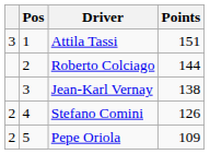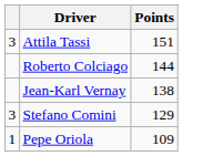- column: Pos | 1 | 2 | 3 | 4 | 5
Stefano Comini | column 1: 2 -> 3
Stefano Comini | Points: 126 -> 129
Pepe Oriola | column 1: 2 -> 1
